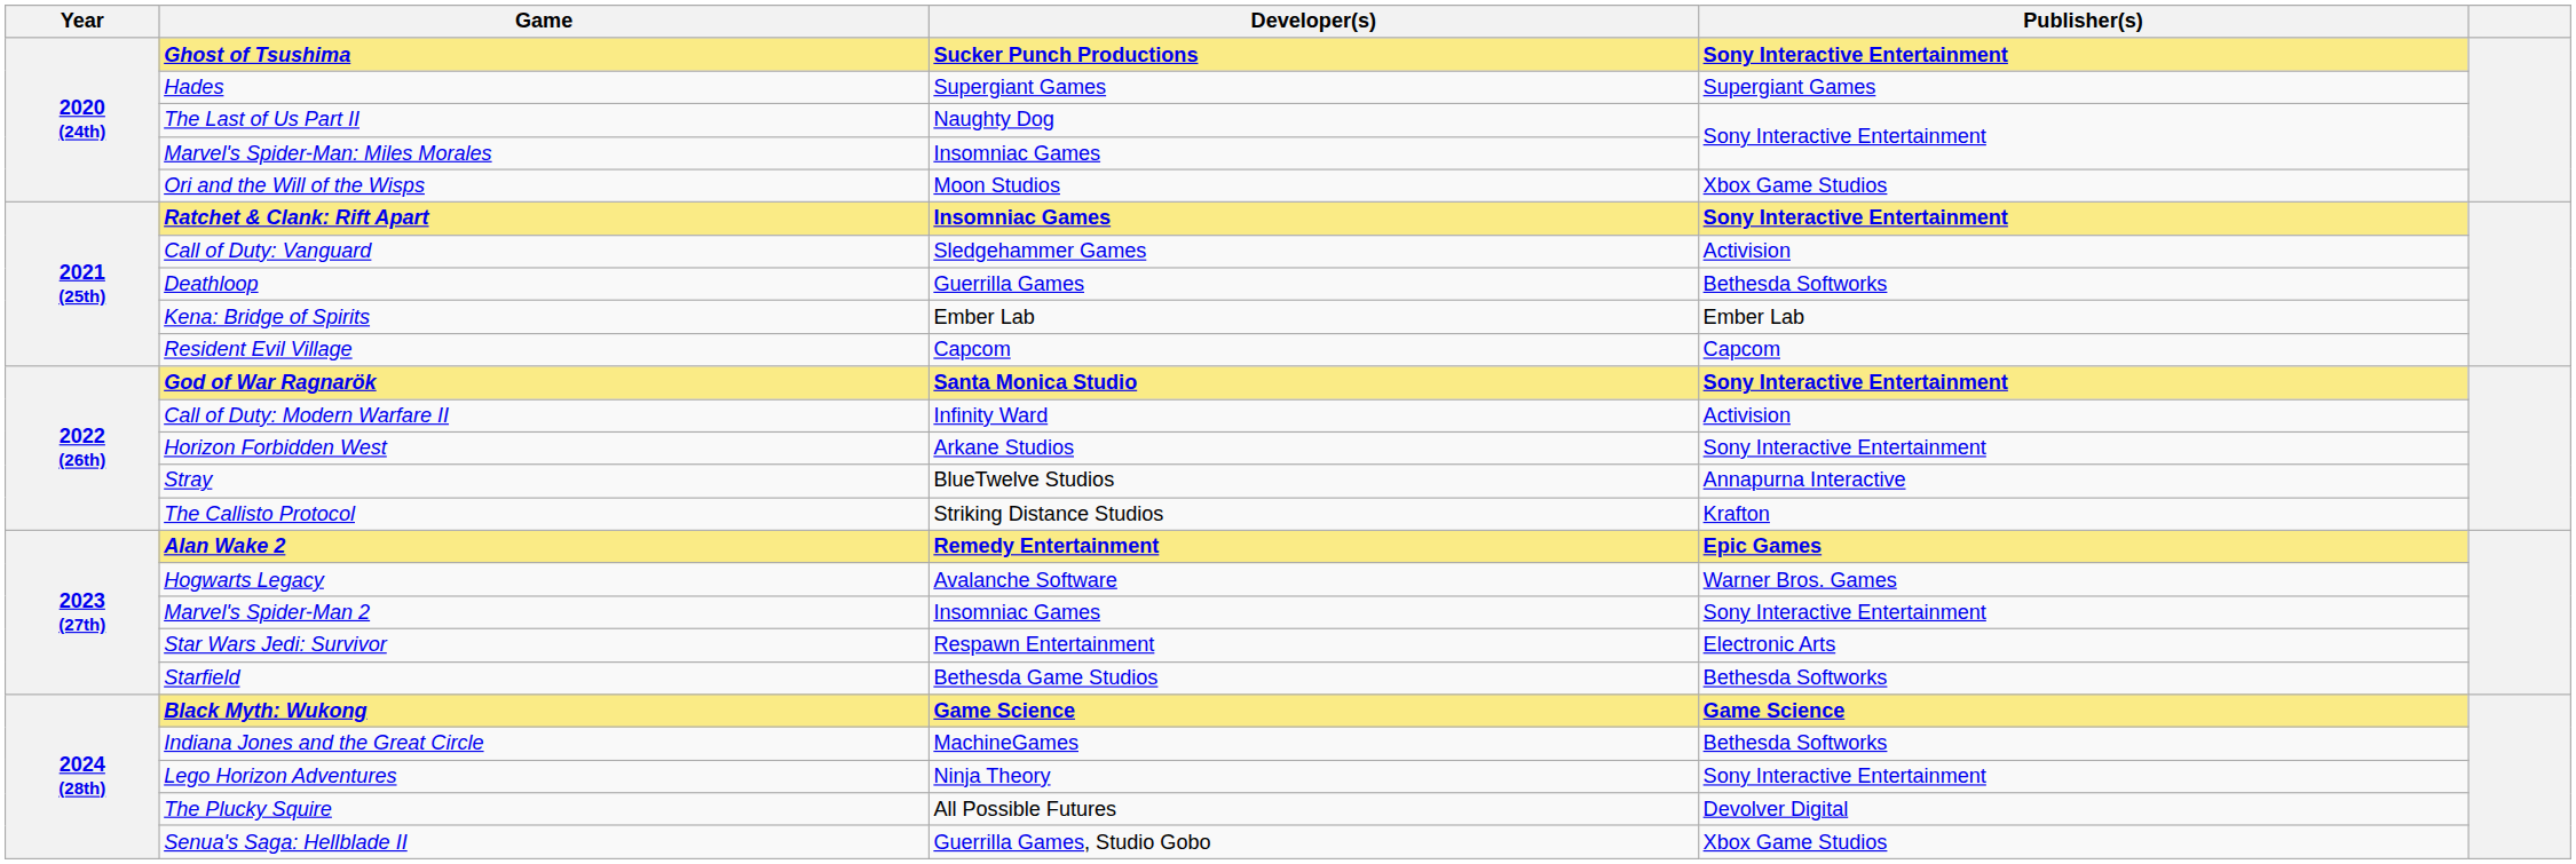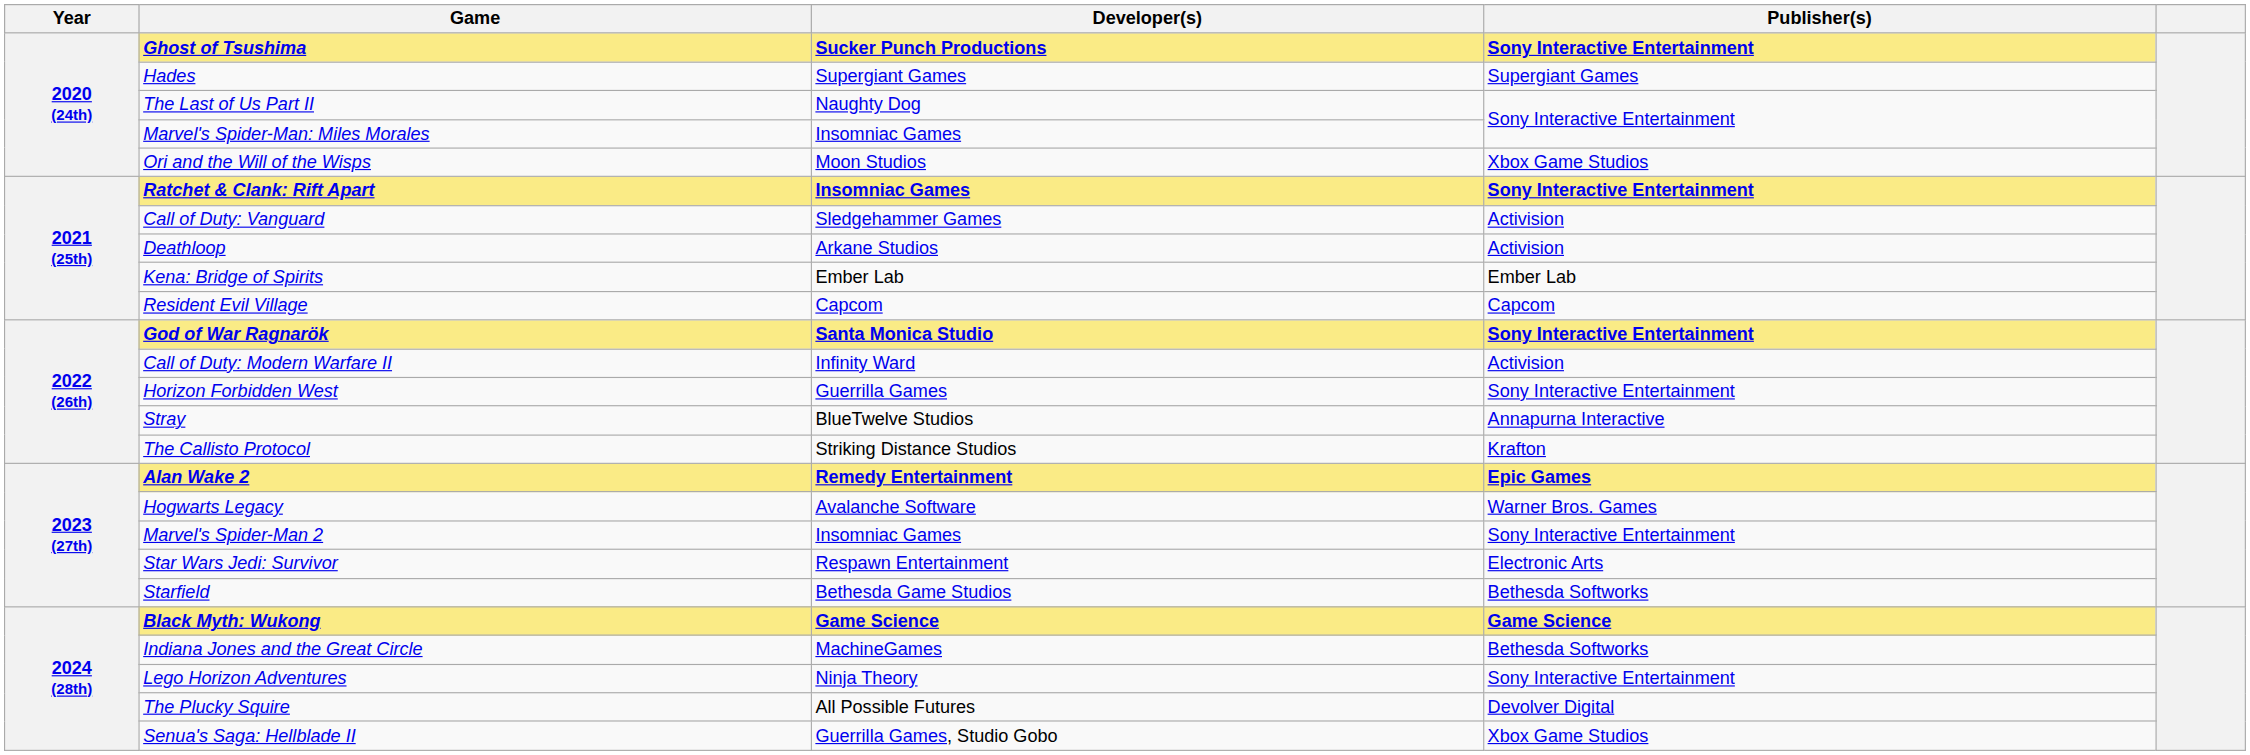Deathloop | Developer(s): Guerrilla Games -> Arkane Studios
Deathloop | Publisher(s): Bethesda Softworks -> Activision
Horizon Forbidden West | Developer(s): Arkane Studios -> Guerrilla Games
